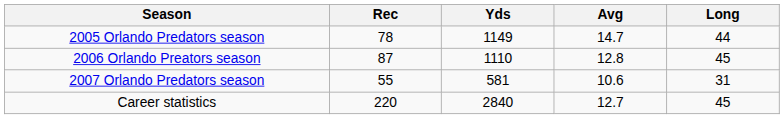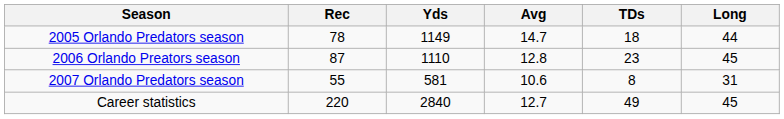+ column: TDs | 18 | 23 | 8 | 49
